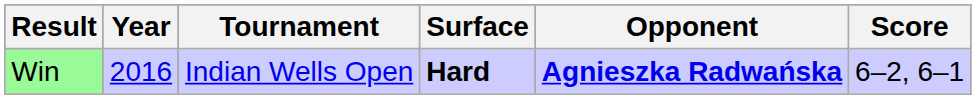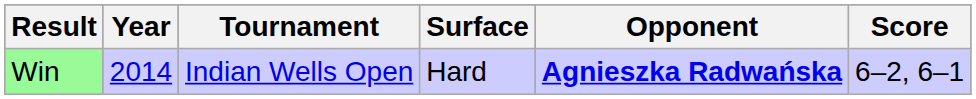Win | Year: 2016 -> 2014
Win | Surface: bold -> normal
